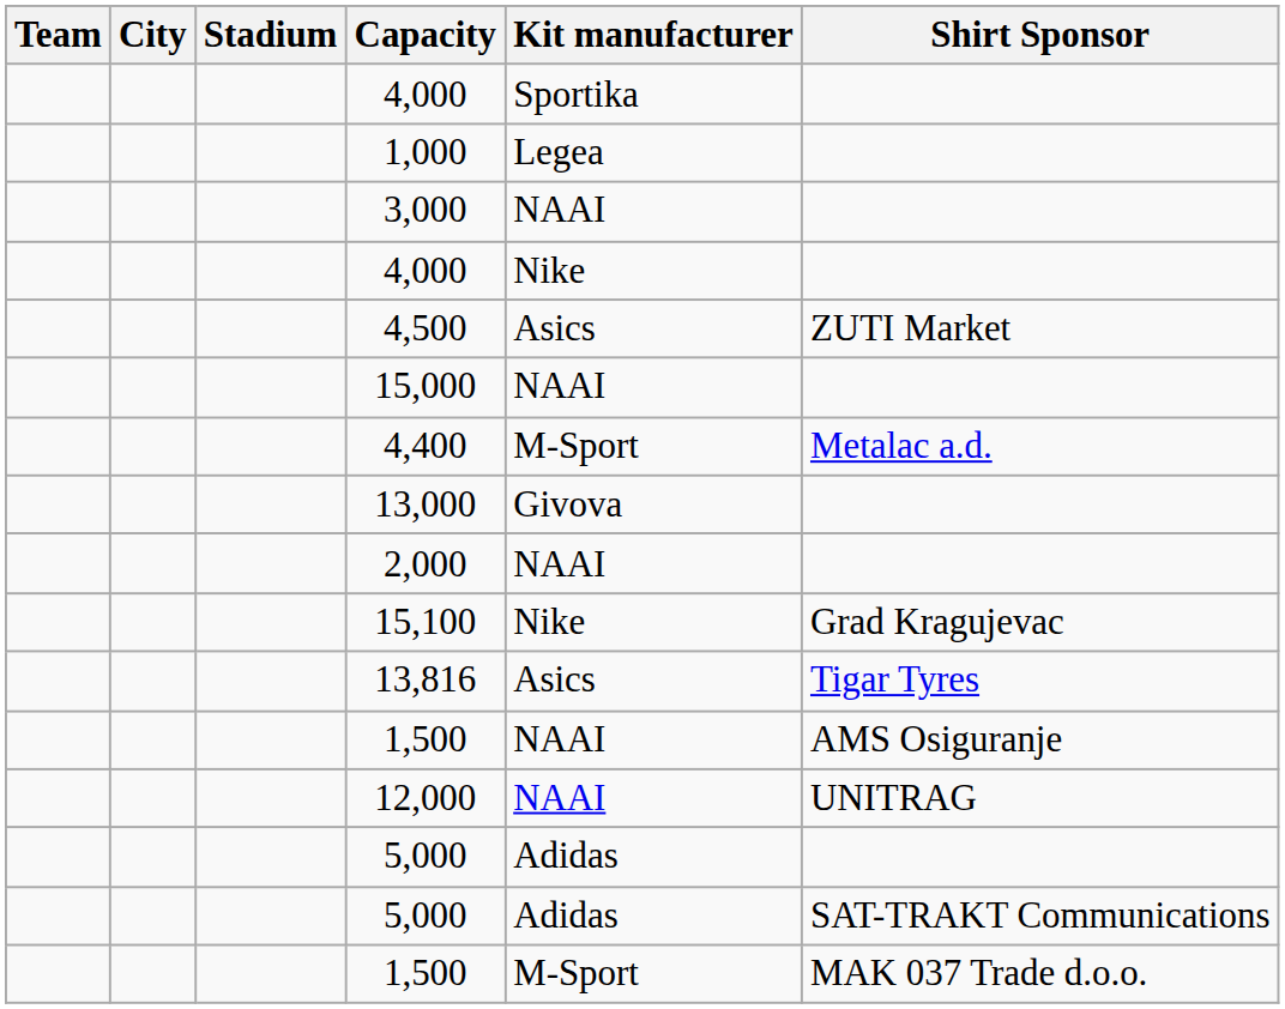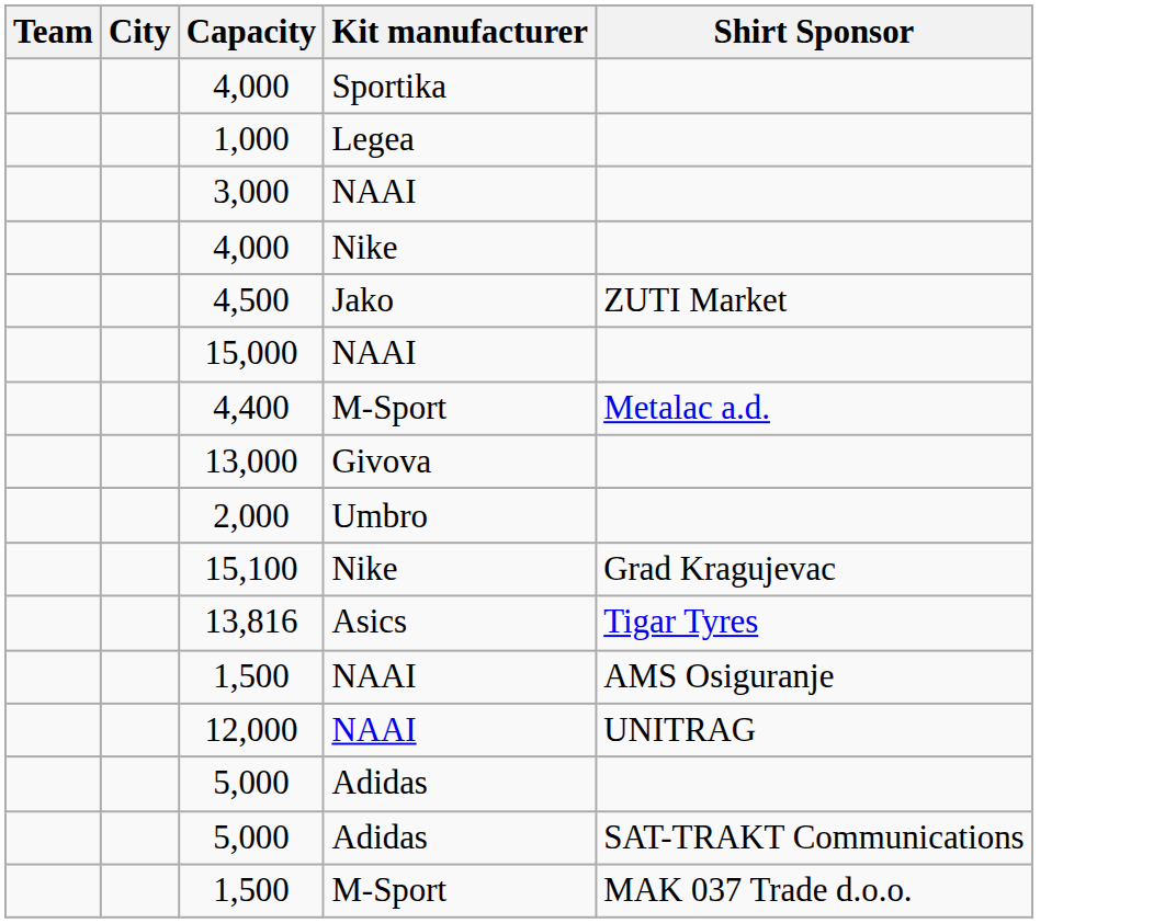- column: Stadium
4,500 | Kit manufacturer: Asics -> Jako
2,000 | Kit manufacturer: NAAI -> Umbro
